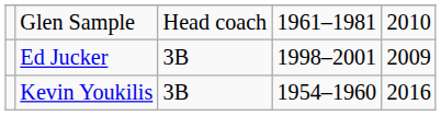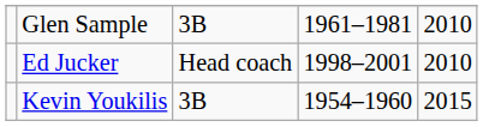Glen Sample | column 3: Head coach -> 3B
Ed Jucker | column 3: 3B -> Head coach
Ed Jucker | column 5: 2009 -> 2010
Kevin Youkilis | column 5: 2016 -> 2015
